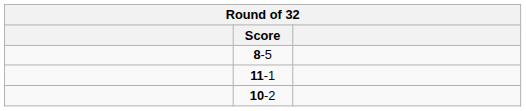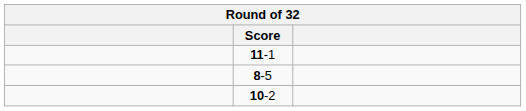rows swapped: 11-1 <-> 8-5
